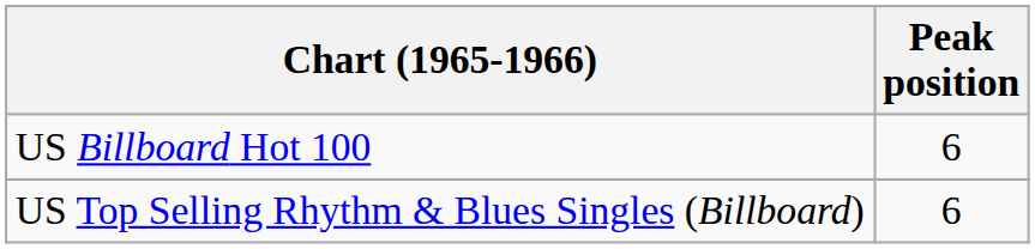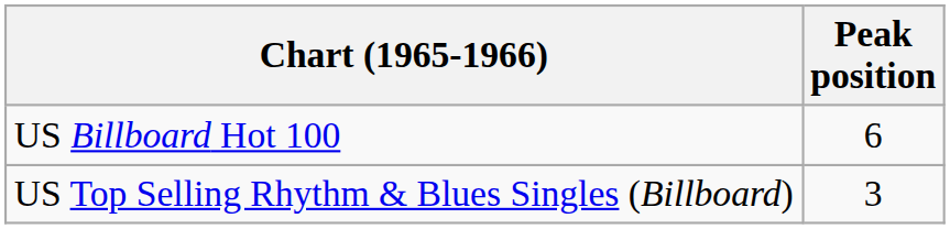US Top Selling Rhythm & Blues Singles (Billboard) | Peak position: 6 -> 3
